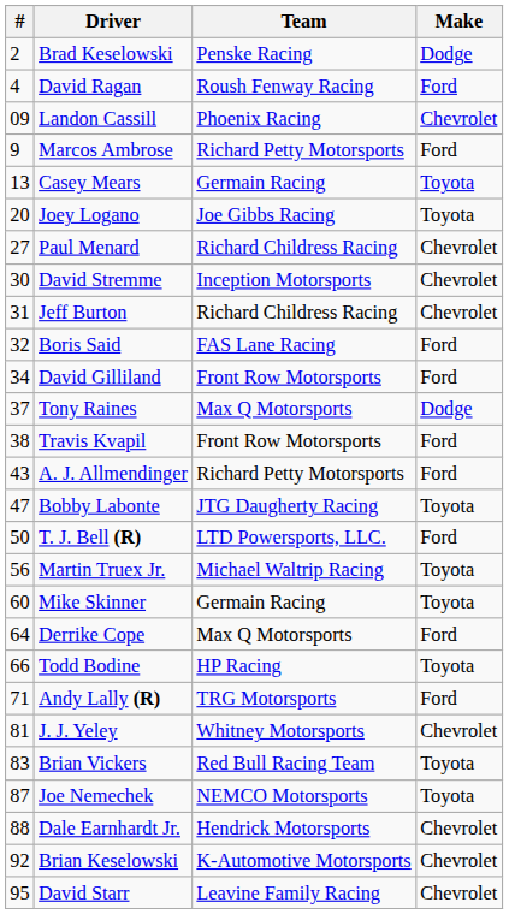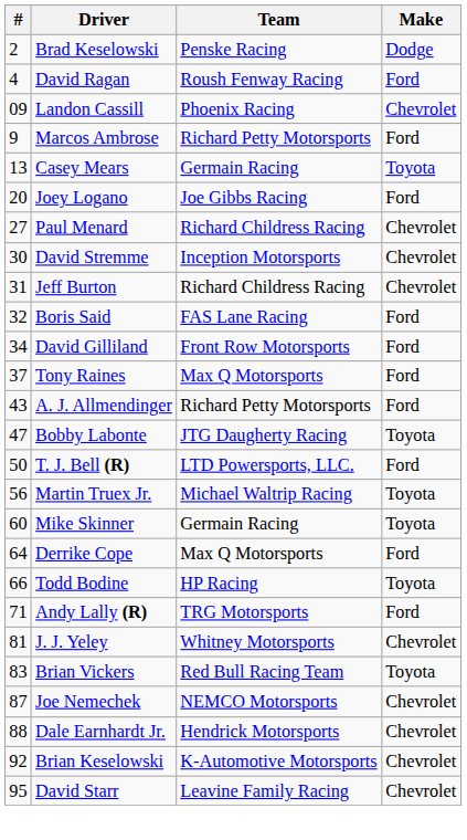Joey Logano | Make: Toyota -> Ford
Tony Raines | Make: Dodge -> Ford
- row: 38 | Travis Kvapil | Front Row Motorsports | Ford
Joe Nemechek | Make: Toyota -> Chevrolet
